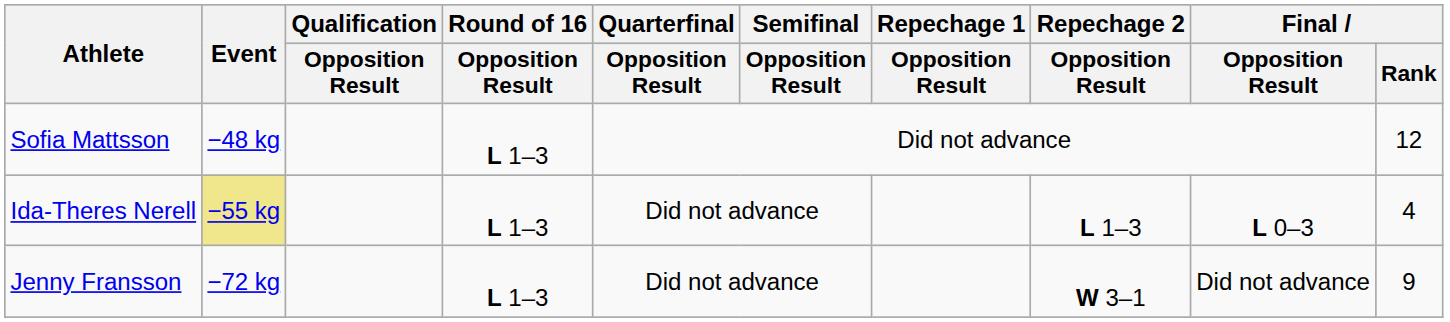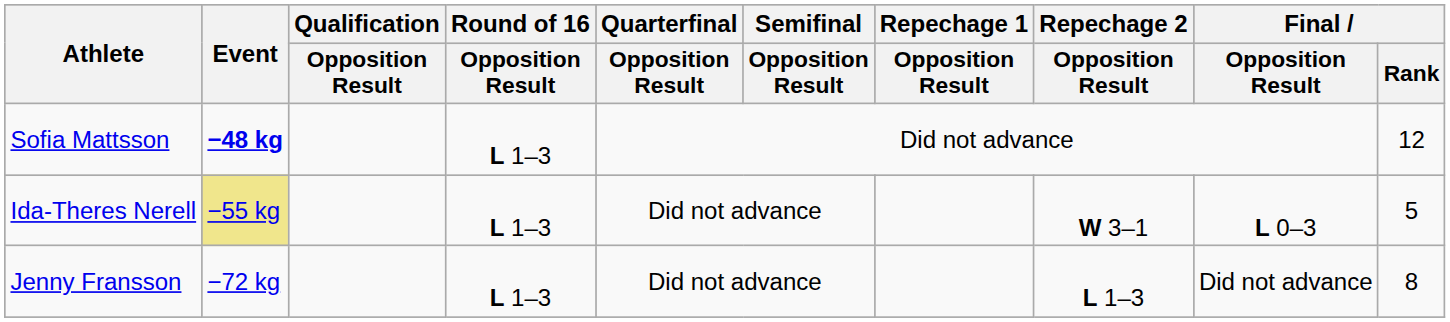Sofia Mattsson | Event: normal -> bold
Ida-Theres Nerell | Repechage 2 / Opposition Result: L 1–3 -> W 3–1
Ida-Theres Nerell | Final / Rank: 4 -> 5
Jenny Fransson | Repechage 2 / Opposition Result: W 3–1 -> L 1–3
Jenny Fransson | Final / Rank: 9 -> 8
